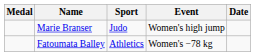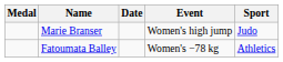columns swapped: Sport <-> Date
